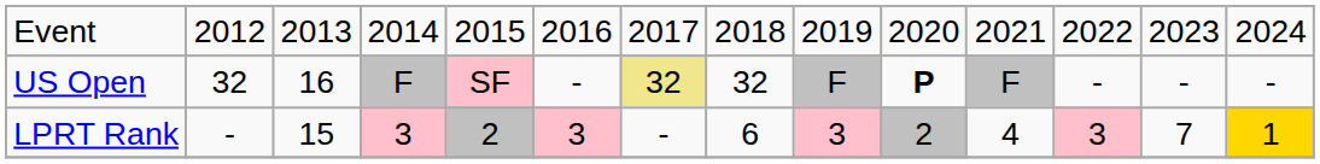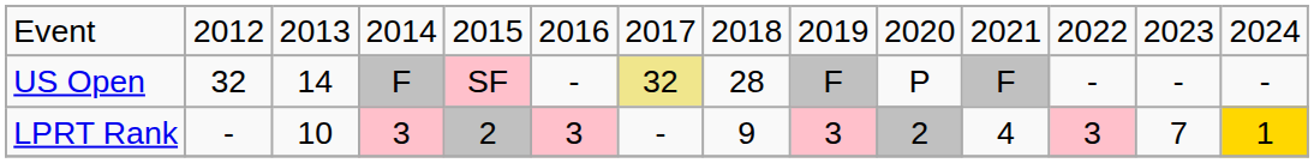US Open | column 3: 16 -> 14
US Open | column 8: 32 -> 28
US Open | column 10: bold -> normal
LPRT Rank | column 3: 15 -> 10
LPRT Rank | column 8: 6 -> 9
